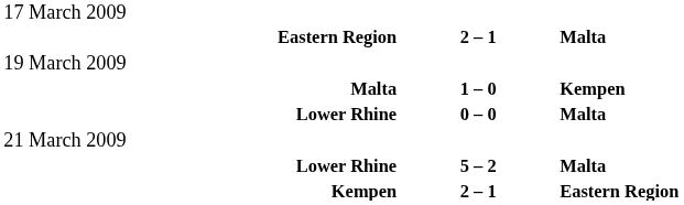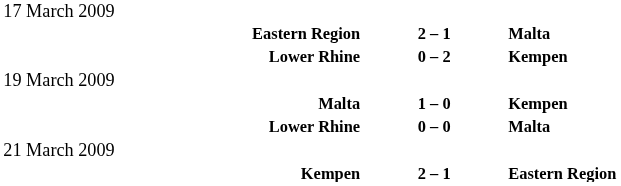+ row: Lower Rhine | 0 – 2 | Kempen
- row: Lower Rhine | 5 – 2 | Malta
